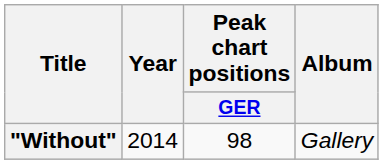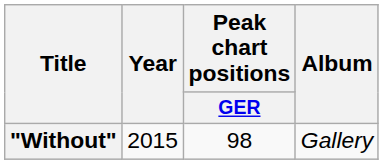"Without" | Year: 2014 -> 2015
